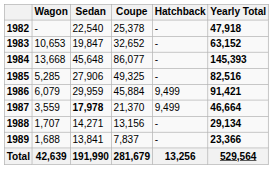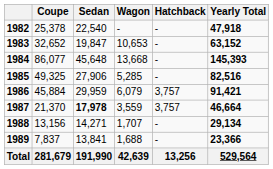columns swapped: Coupe <-> Wagon
1986 | Hatchback: 9,499 -> 3,757
1987 | Hatchback: 9,499 -> 3,757
